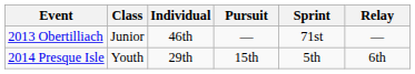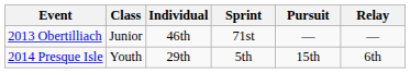columns swapped: Sprint <-> Pursuit
